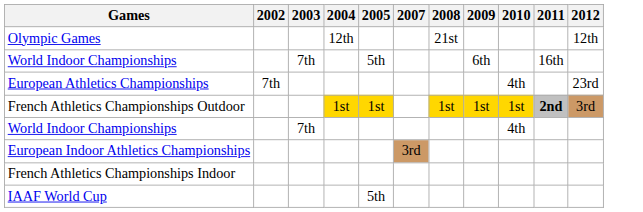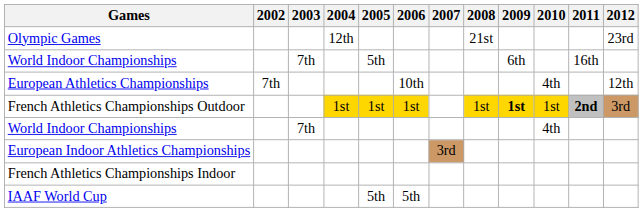+ column: 2006 | 10th | 1st | 5th
Olympic Games | 2012: 12th -> 23rd
European Athletics Championships | 2012: 23rd -> 12th
French Athletics Championships Outdoor | 2009: normal -> bold
